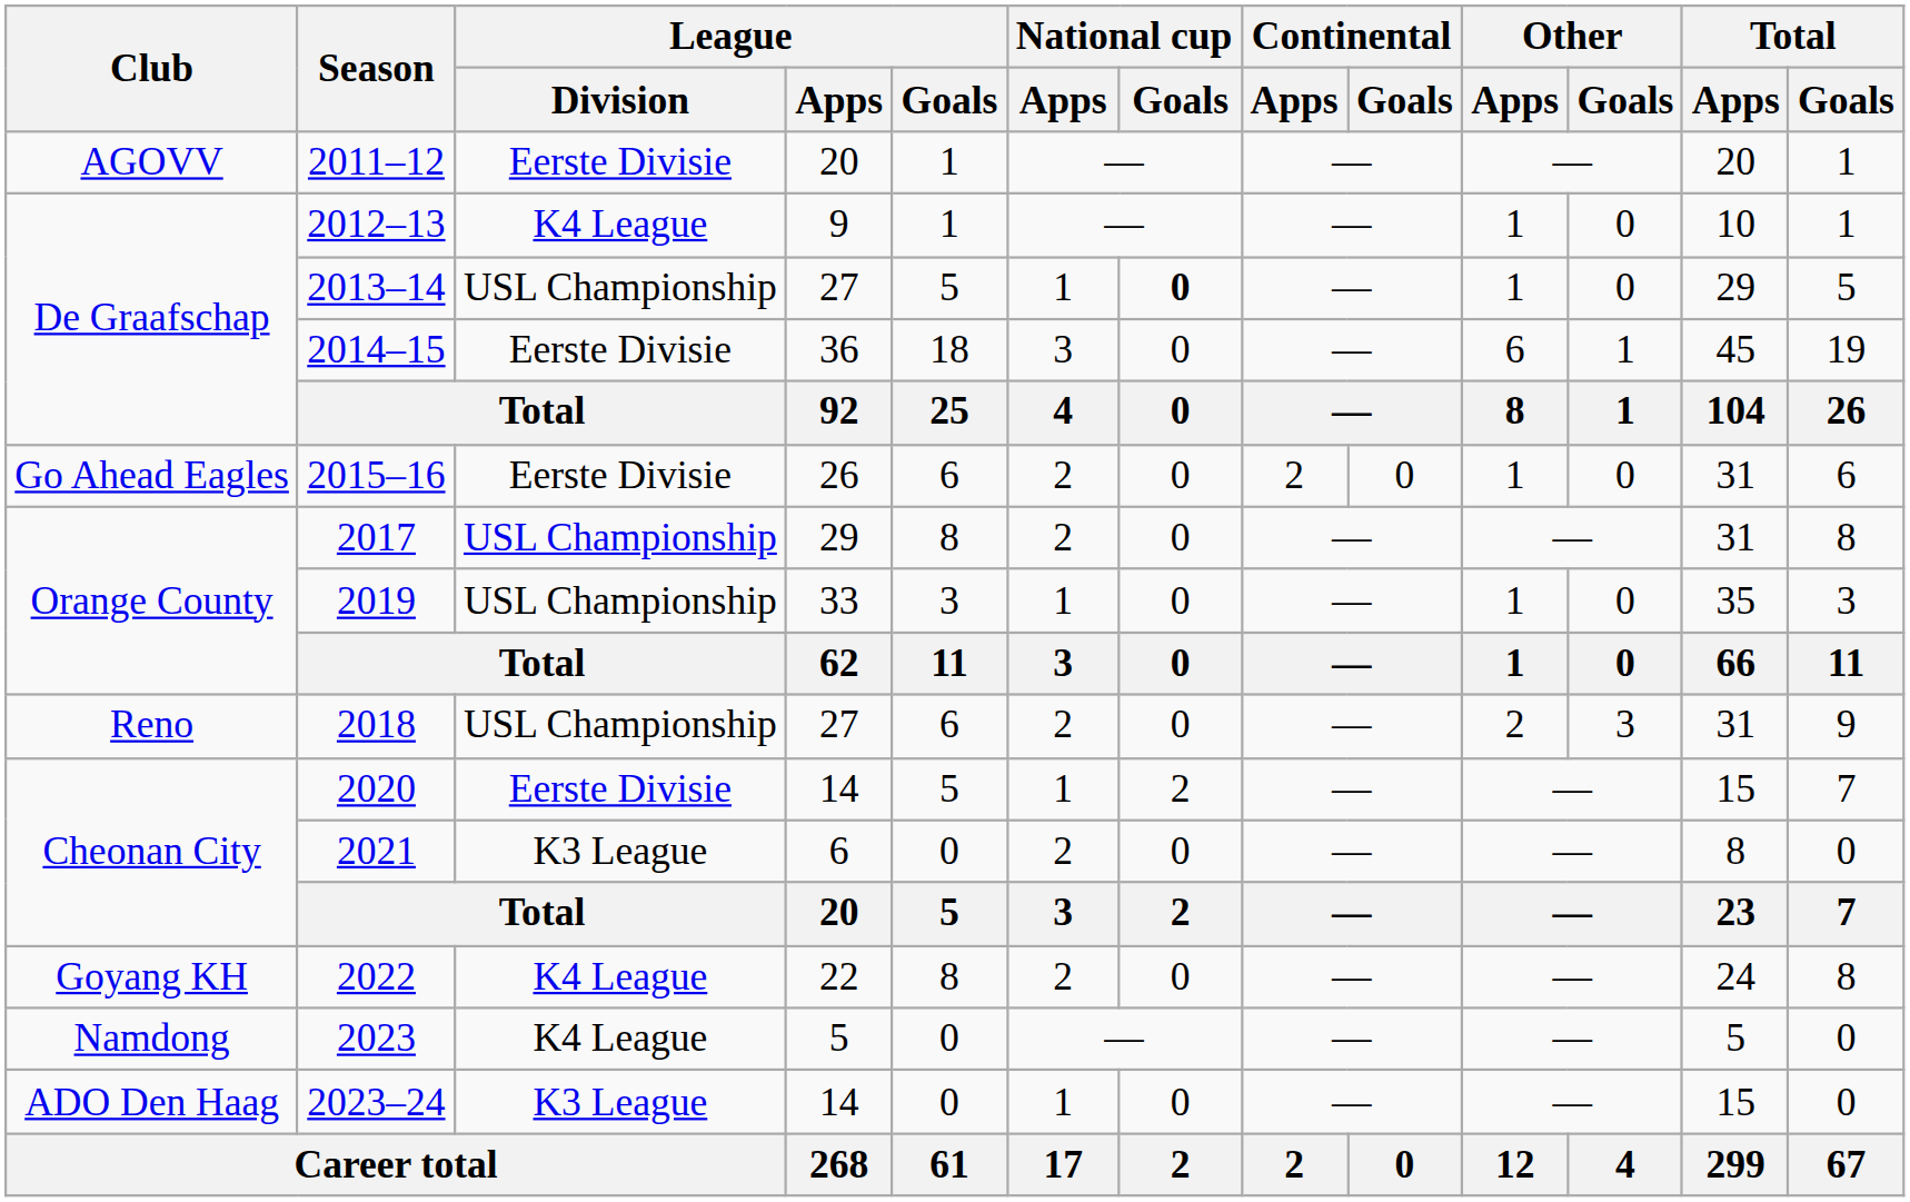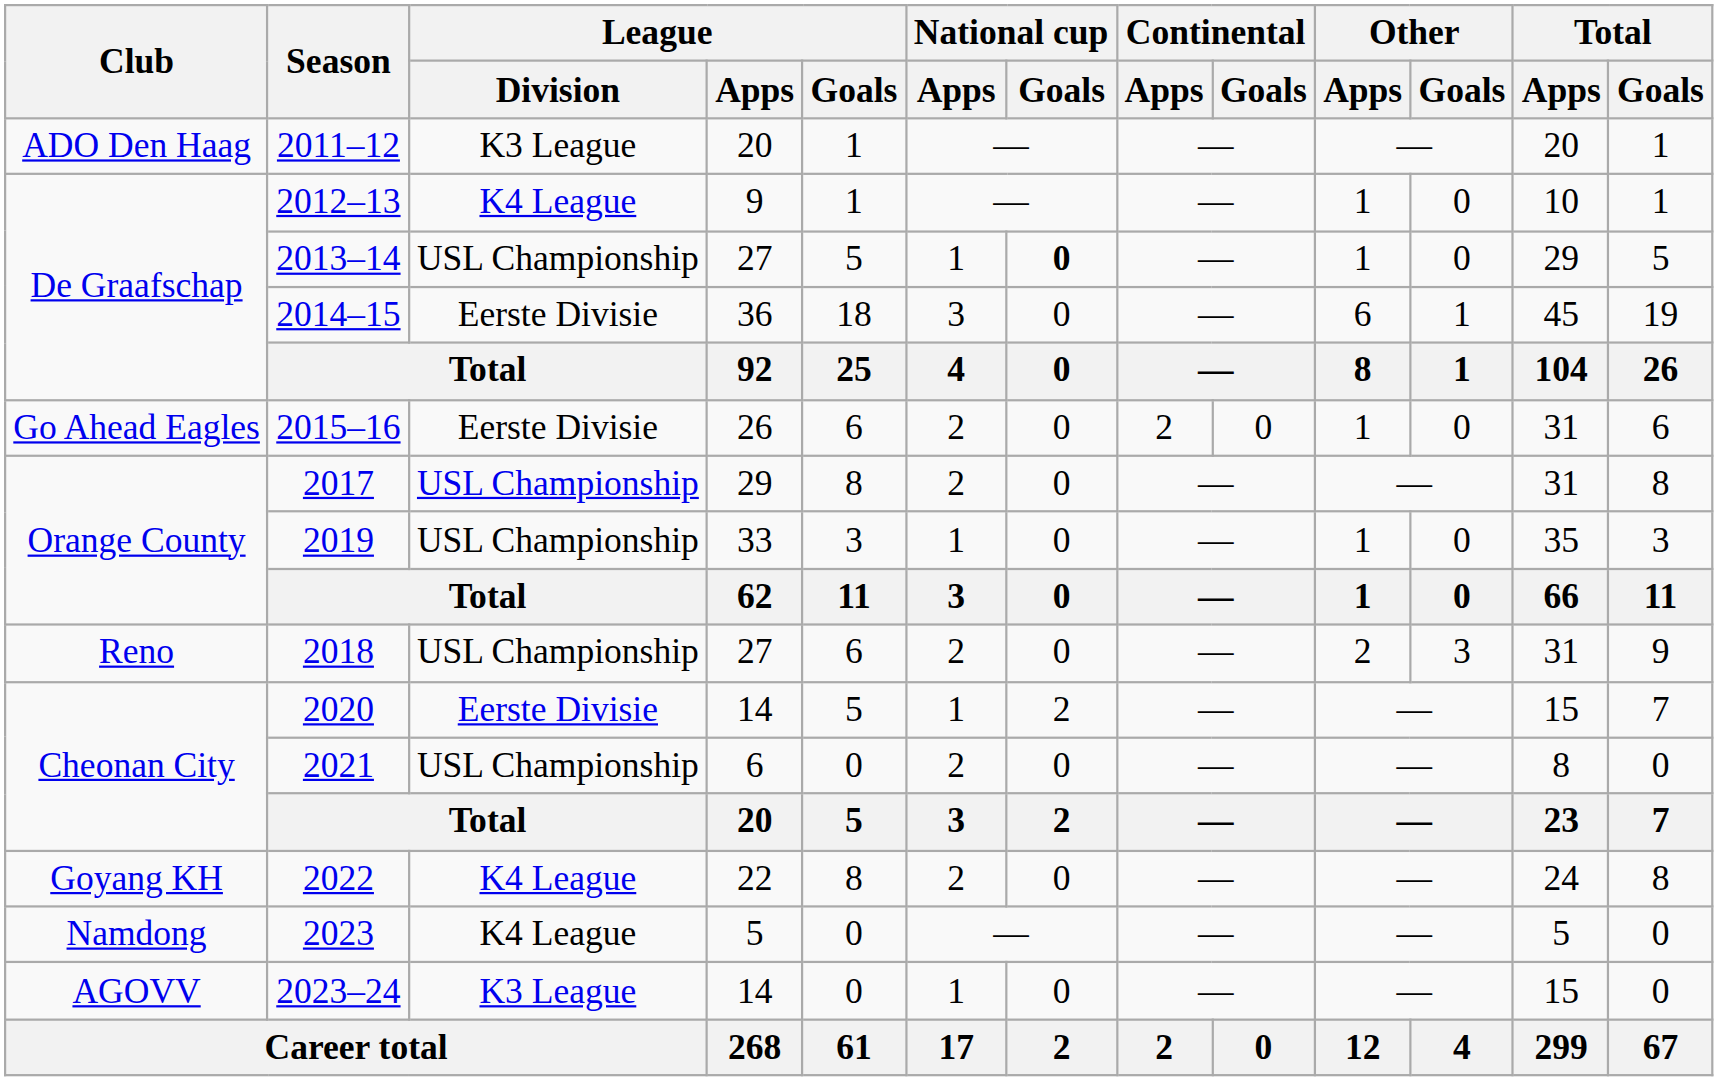2011–12 | Club: AGOVV -> ADO Den Haag
2011–12 | League / Division: Eerste Divisie -> K3 League
2021 | League / Division: K3 League -> USL Championship
2023–24 | Club: ADO Den Haag -> AGOVV
